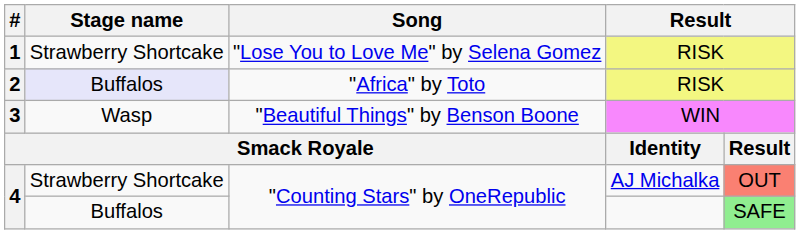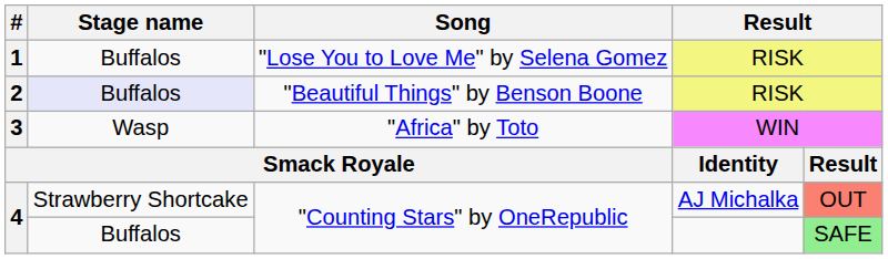1 | Stage name: Strawberry Shortcake -> Buffalos
2 | Song: "Africa" by Toto -> "Beautiful Things" by Benson Boone
3 | Song: "Beautiful Things" by Benson Boone -> "Africa" by Toto
